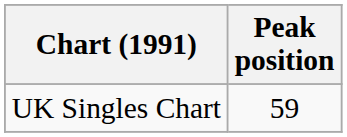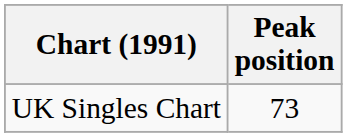UK Singles Chart | Peak position: 59 -> 73
